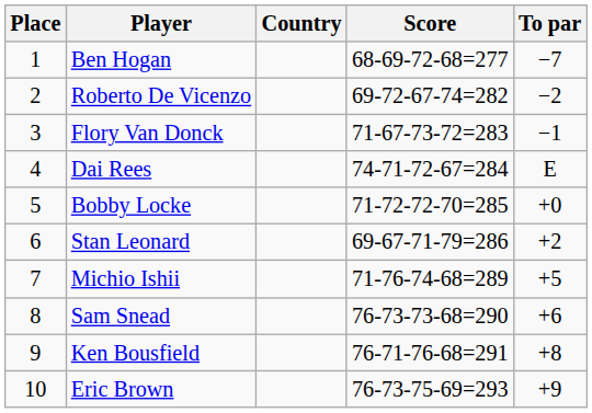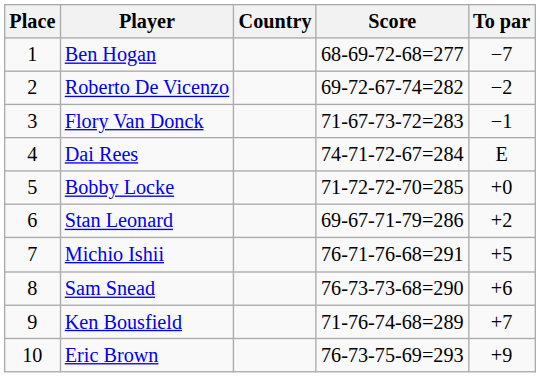Michio Ishii | Score: 71-76-74-68=289 -> 76-71-76-68=291
Ken Bousfield | Score: 76-71-76-68=291 -> 71-76-74-68=289
Ken Bousfield | To par: +8 -> +7
